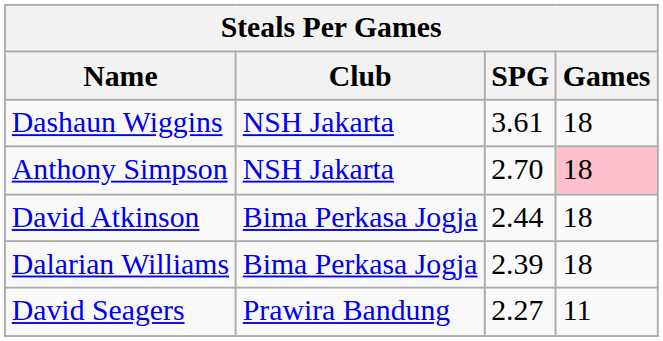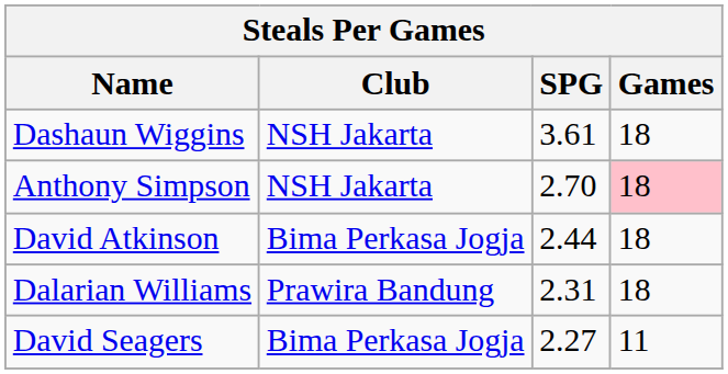Dalarian Williams | Club: Bima Perkasa Jogja -> Prawira Bandung
Dalarian Williams | SPG: 2.39 -> 2.31
David Seagers | Club: Prawira Bandung -> Bima Perkasa Jogja
